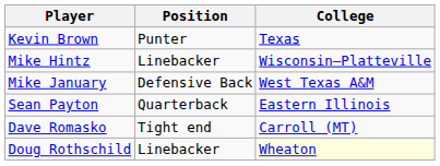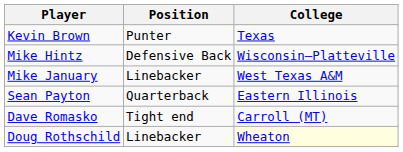Mike Hintz | Position: Linebacker -> Defensive Back
Mike January | Position: Defensive Back -> Linebacker
